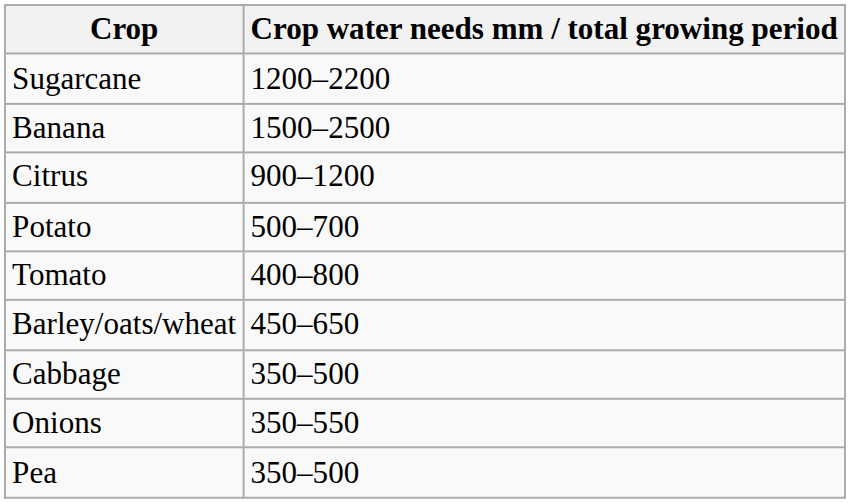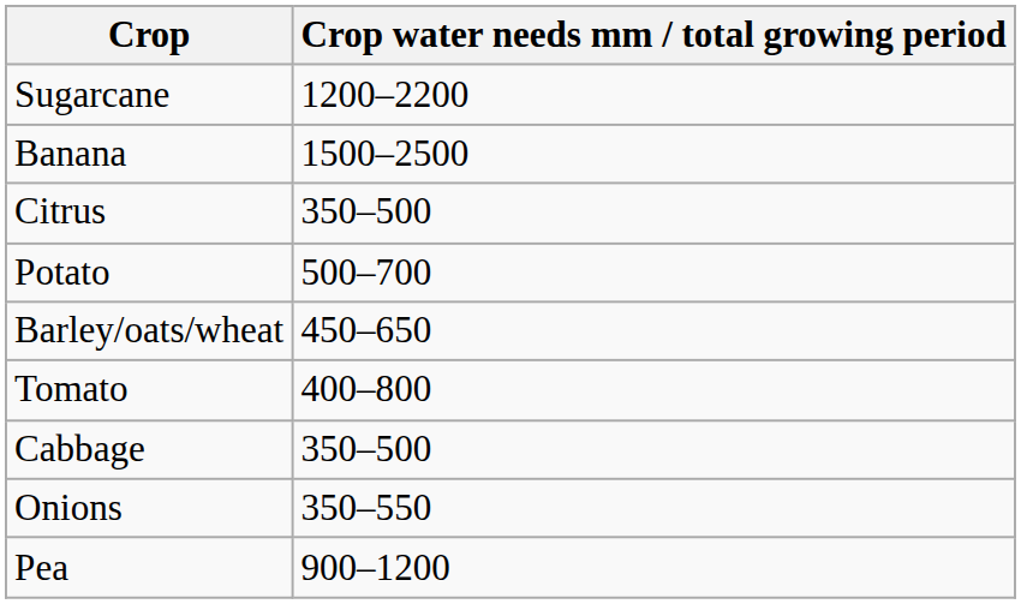Citrus | Crop water needs mm / total growing period: 900–1200 -> 350–500
rows swapped: Tomato <-> Barley/oats/wheat
Pea | Crop water needs mm / total growing period: 350–500 -> 900–1200
